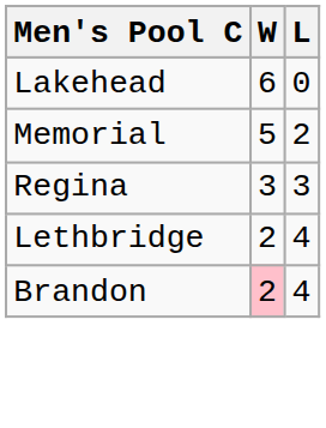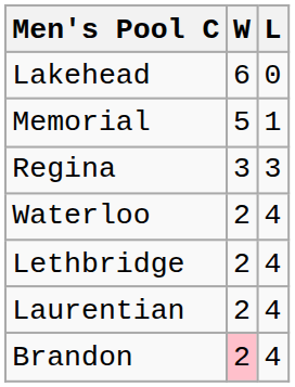Memorial | L: 2 -> 1
+ row: Waterloo | 2 | 4
+ row: Laurentian | 2 | 4
